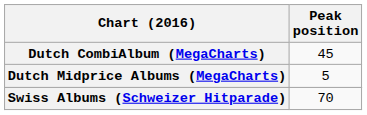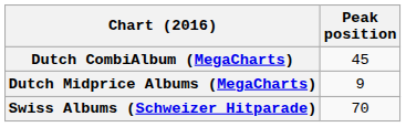Dutch Midprice Albums (MegaCharts) | Peak position: 5 -> 9
